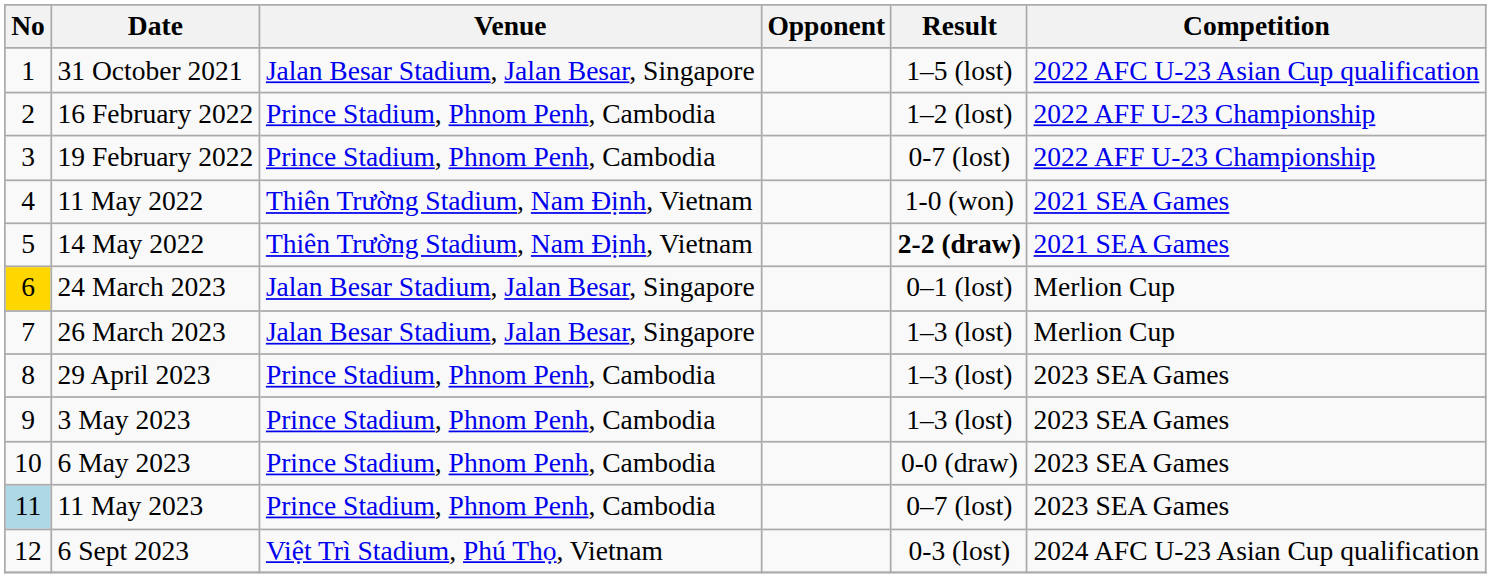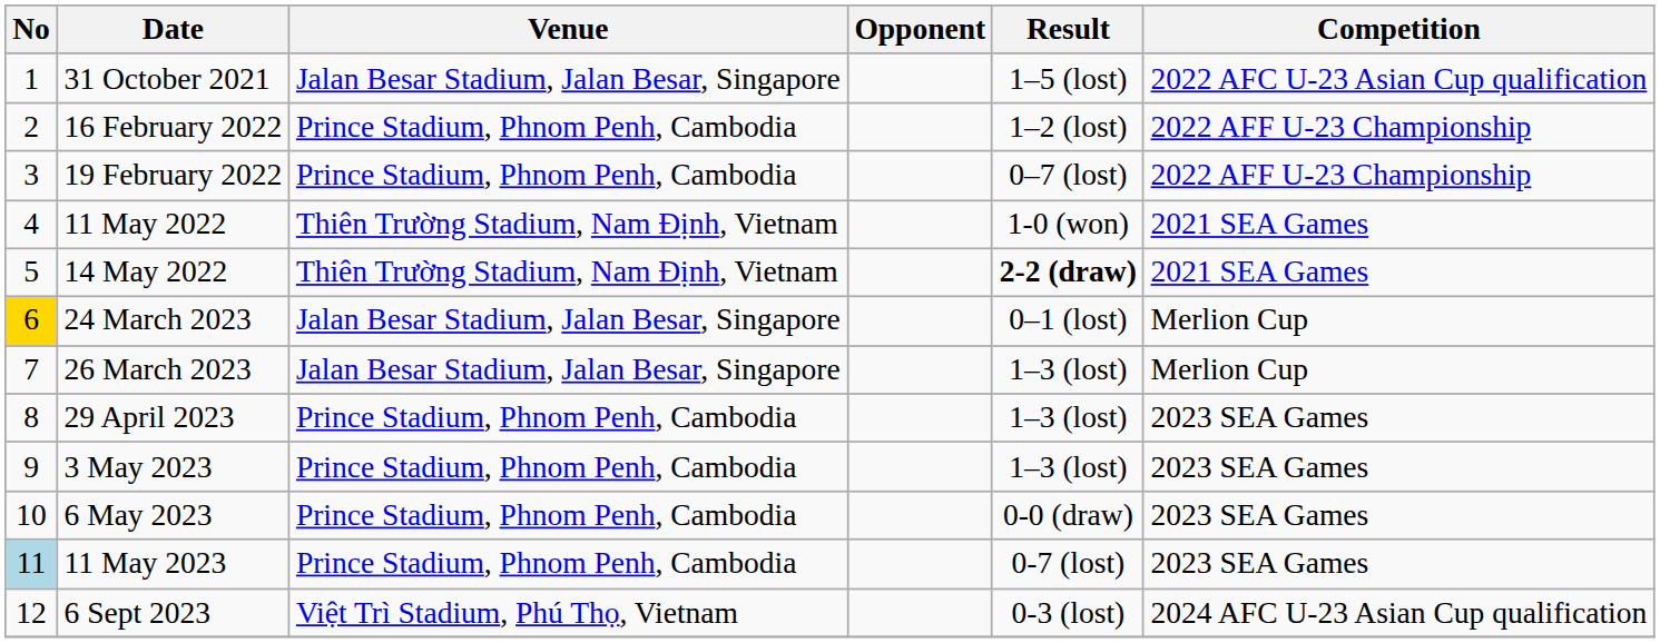19 February 2022 | Result: 0-7 (lost) -> 0–7 (lost)
11 May 2023 | Result: 0–7 (lost) -> 0-7 (lost)
